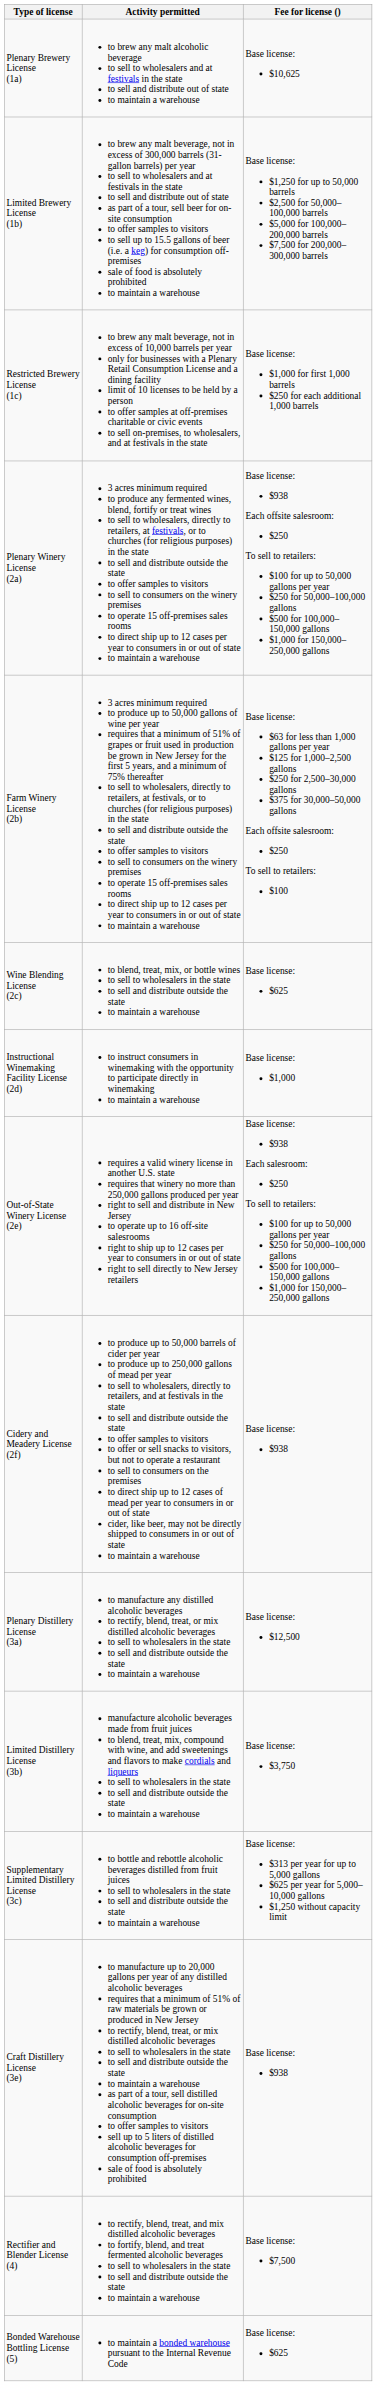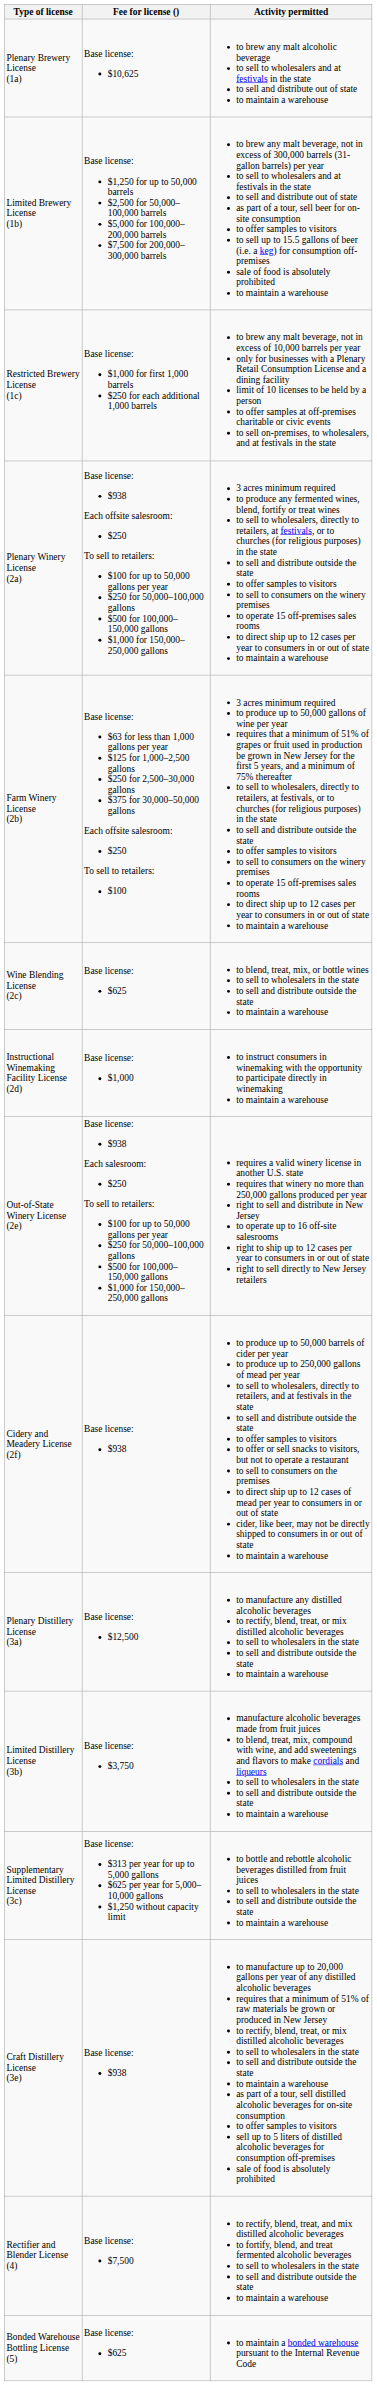columns swapped: Activity permitted <-> Fee for license ()
